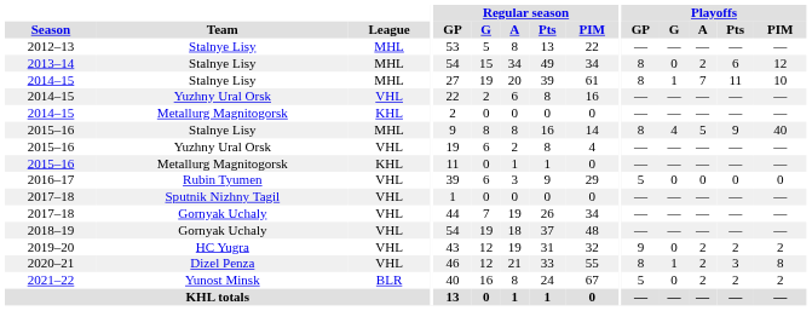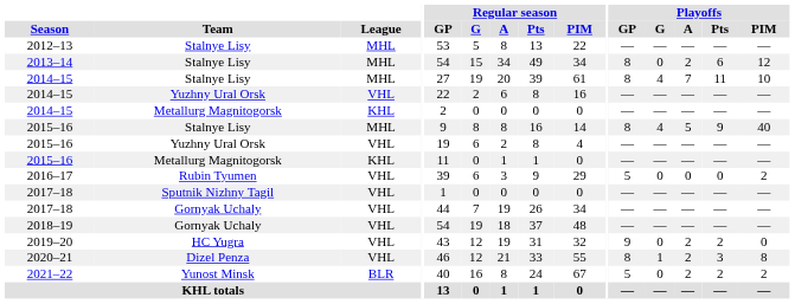2014–15 / Stalnye Lisy | Playoffs / G: 1 -> 4
2016–17 | Playoffs / PIM: 0 -> 2
2019–20 | Playoffs / PIM: 2 -> 0
